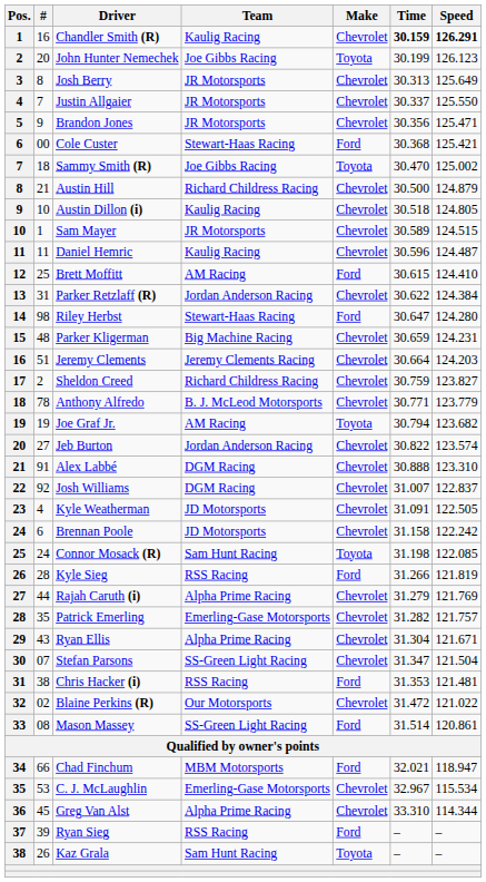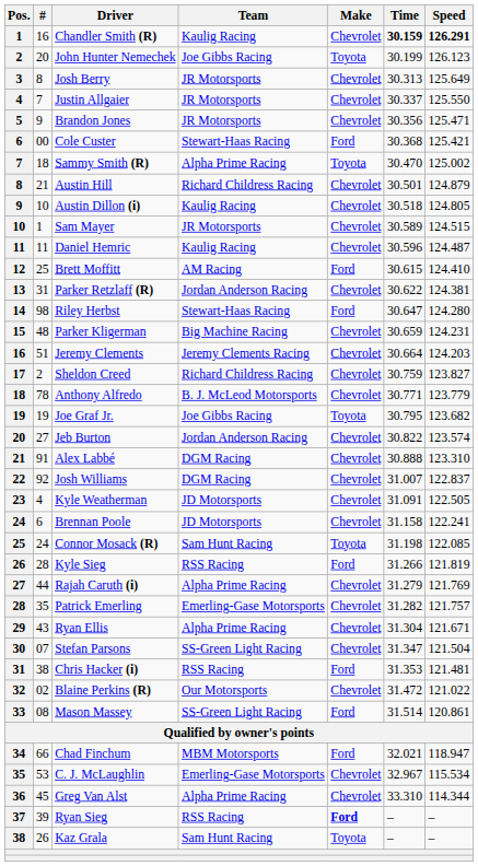Sammy Smith (R) | Team: Joe Gibbs Racing -> Alpha Prime Racing
Austin Hill | Time: 30.500 -> 30.501
Parker Retzlaff (R) | Speed: 124.384 -> 124.381
Joe Graf Jr. | Team: AM Racing -> Joe Gibbs Racing
Joe Graf Jr. | Time: 30.794 -> 30.795
Brennan Poole | Speed: 122.242 -> 122.241
Ryan Sieg | Make: normal -> bold
